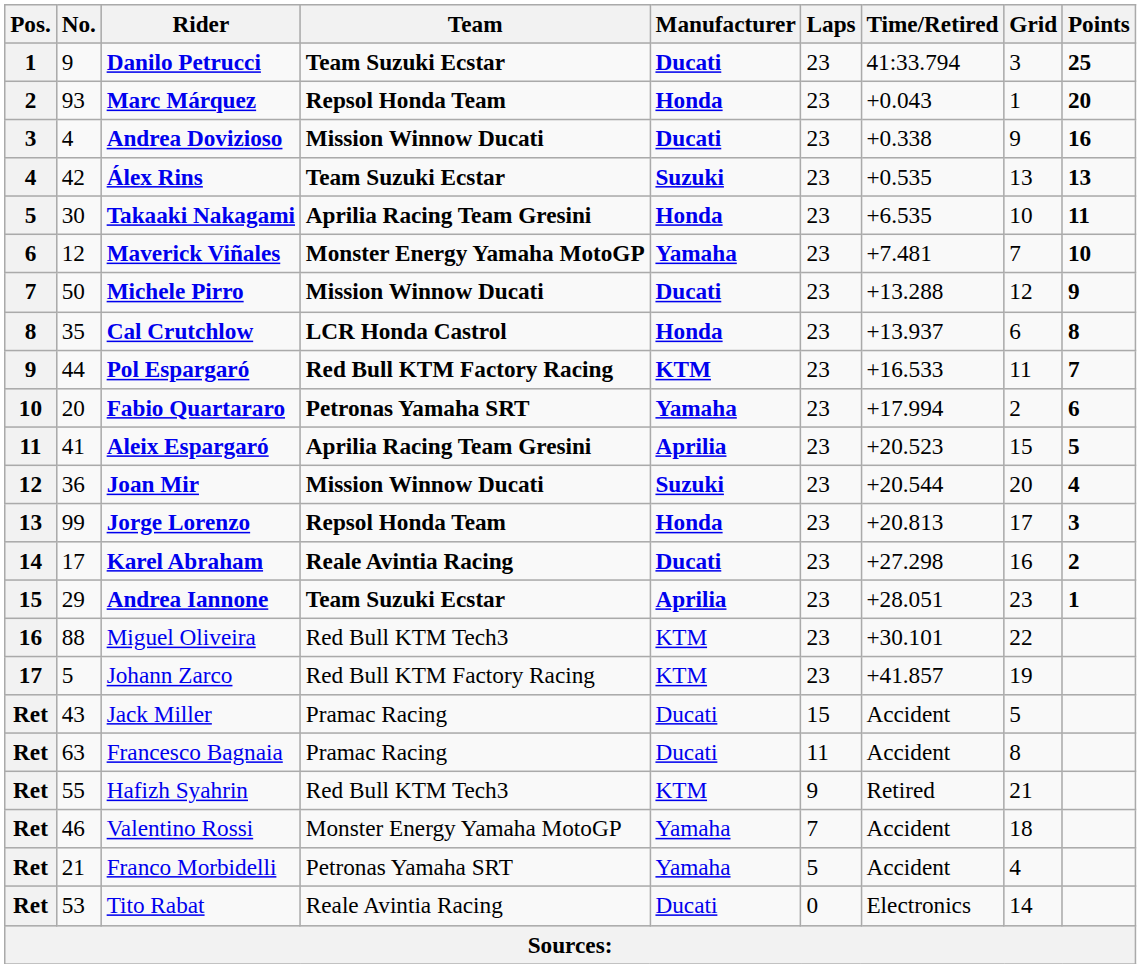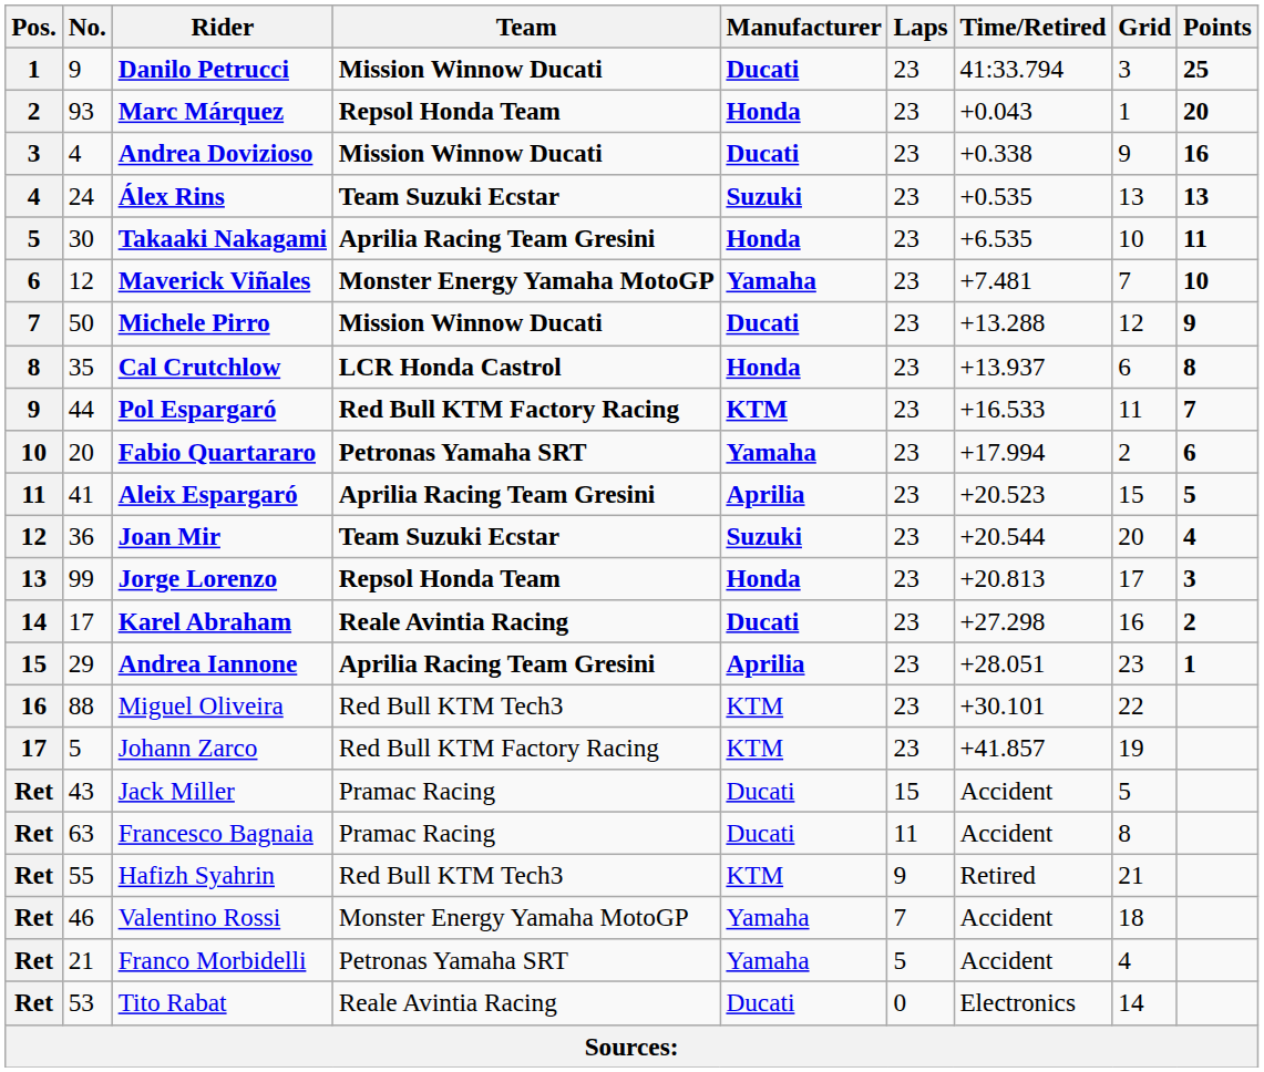Danilo Petrucci | Team: Team Suzuki Ecstar -> Mission Winnow Ducati
Álex Rins | No.: 42 -> 24
Joan Mir | Team: Mission Winnow Ducati -> Team Suzuki Ecstar
Andrea Iannone | Team: Team Suzuki Ecstar -> Aprilia Racing Team Gresini
